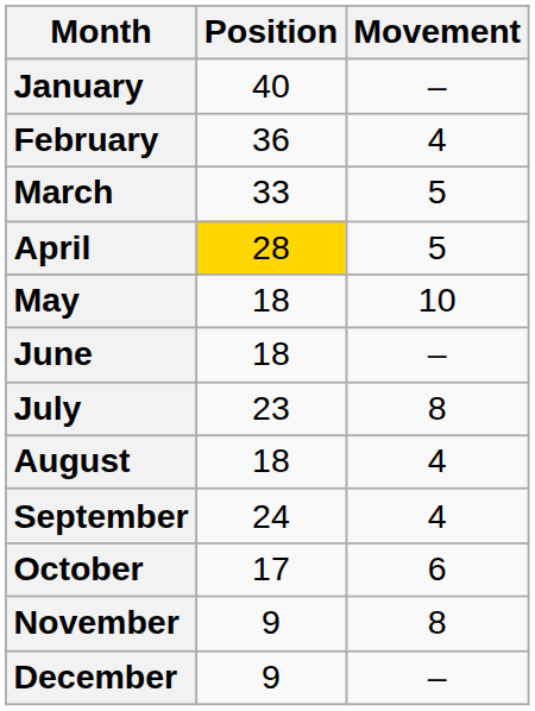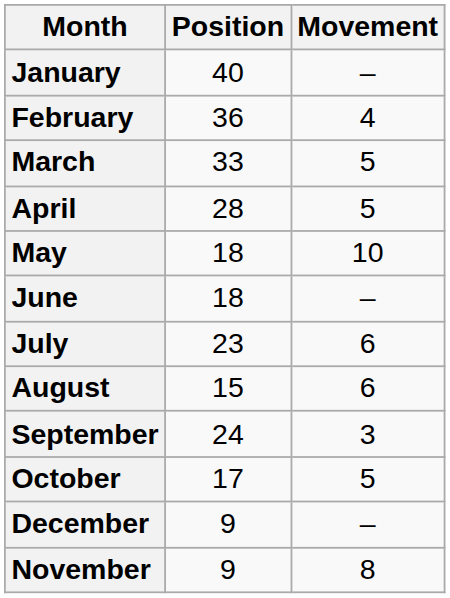April | Position: gold background -> no background
July | Movement: 8 -> 6
August | Position: 18 -> 15
August | Movement: 4 -> 6
September | Movement: 4 -> 3
October | Movement: 6 -> 5
rows swapped: November <-> December
